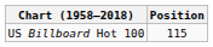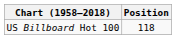US Billboard Hot 100 | Position: 115 -> 118
